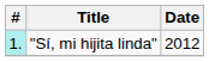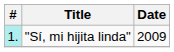"Sí, mi hijita linda" | Date: 2012 -> 2009
